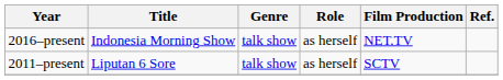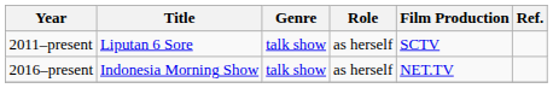rows swapped: 2016–present <-> 2011–present
